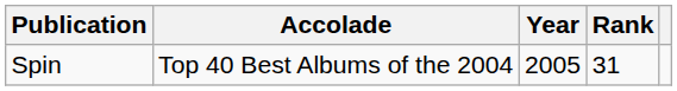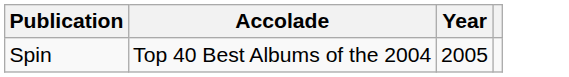- column: Rank | 31
